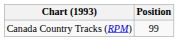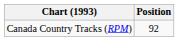Canada Country Tracks (RPM) | Position: 99 -> 92
